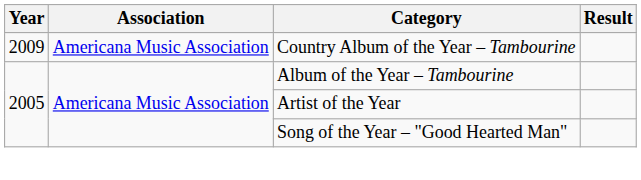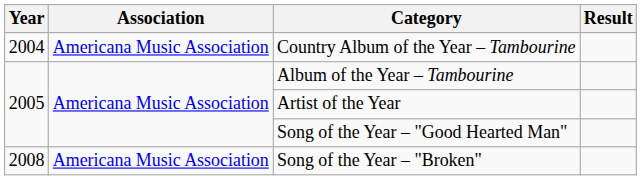Country Album of the Year – Tambourine | Year: 2009 -> 2004
+ row: 2008 | Americana Music Association | Song of the Year – "Broken"
